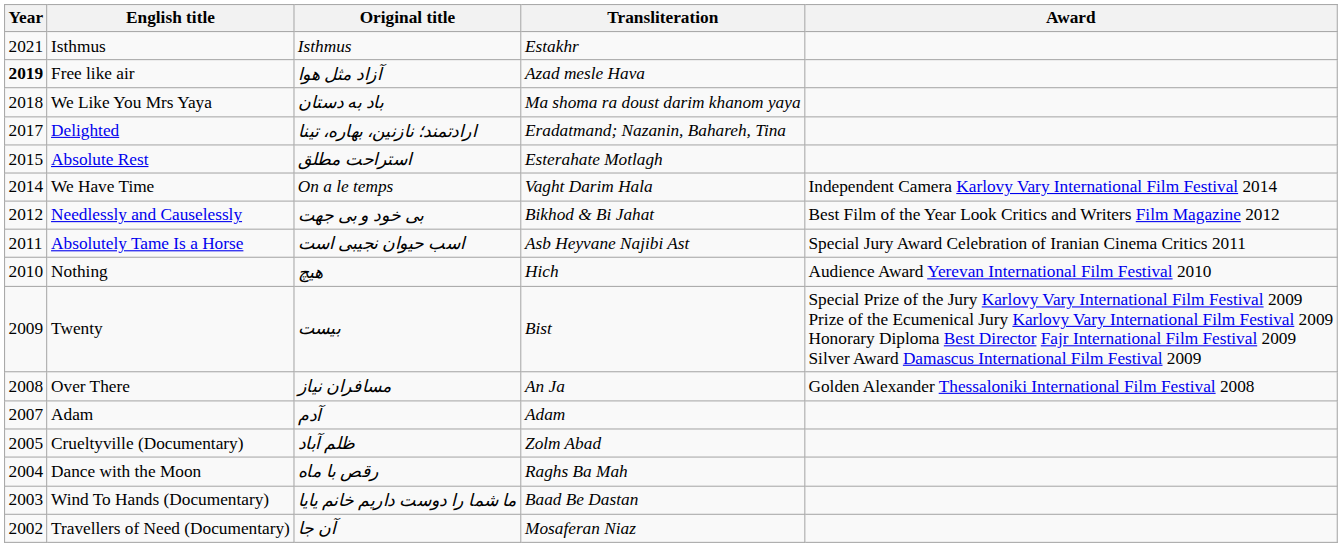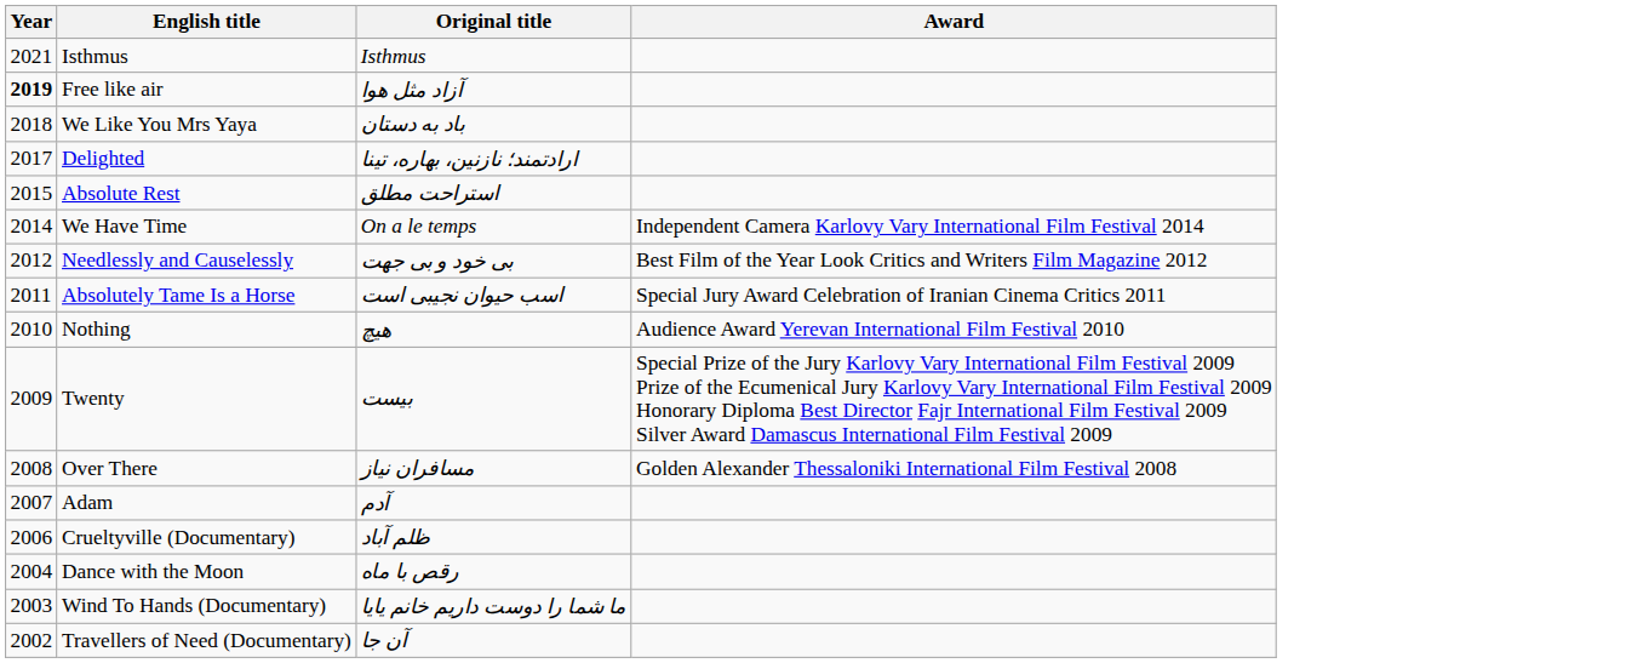- column: Transliteration | Estakhr | Azad mesle Hava | Ma shoma ra doust darim khanom yaya | Eradatmand; Nazanin, Bahareh, Tina | Esterahate Motlagh | Vaght Darim Hala | Bikhod & Bi Jahat | Asb Heyvane Najibi Ast | Hich | Bist | An Ja | Adam | Zolm Abad | Raghs Ba Mah | Baad Be Dastan | Mosaferan Niaz
Crueltyville (Documentary) | Year: 2005 -> 2006
